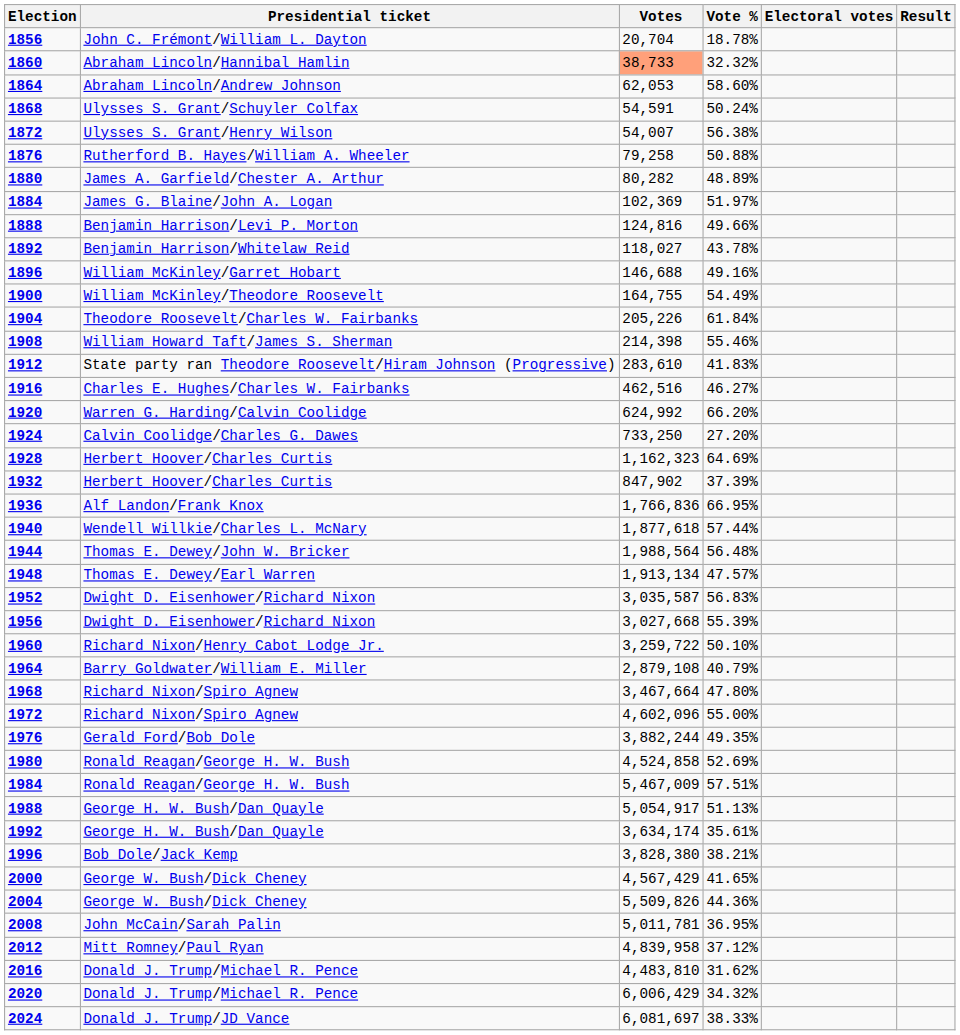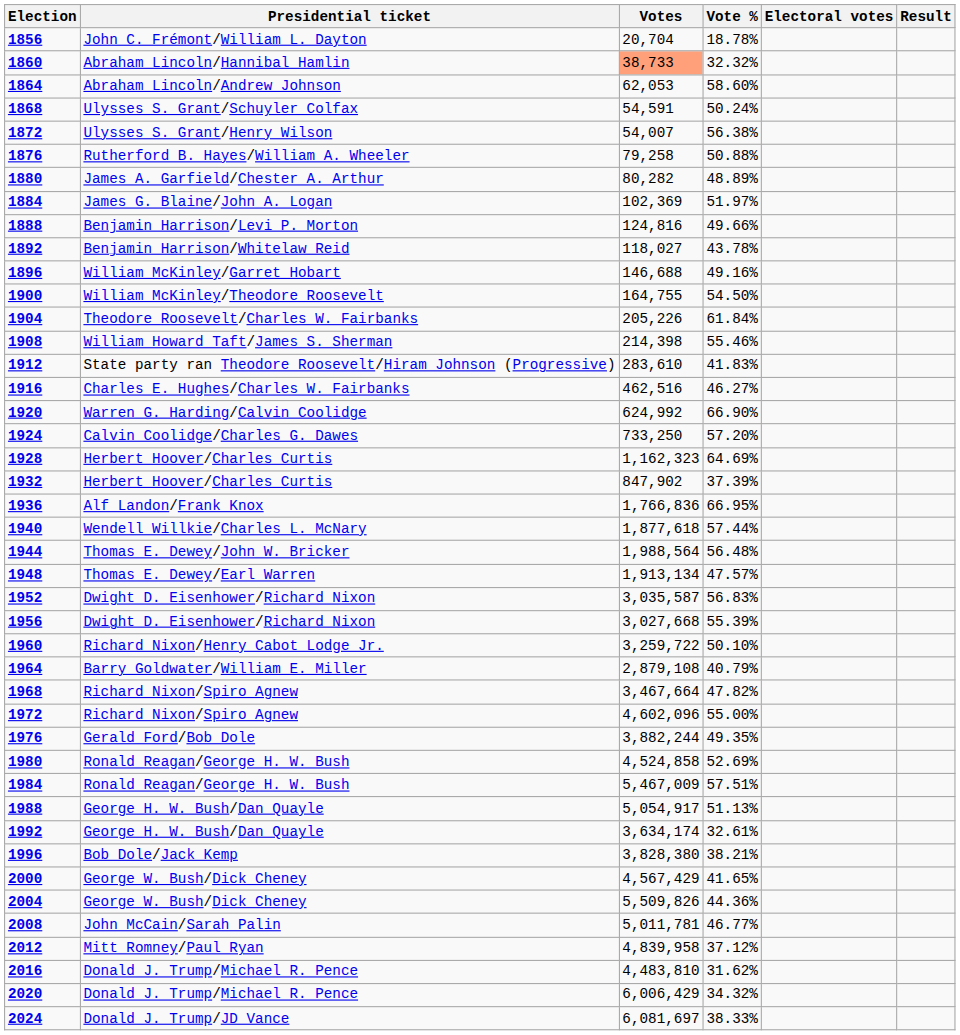1900 | Vote %: 54.49% -> 54.50%
1920 | Vote %: 66.20% -> 66.90%
1924 | Vote %: 27.20% -> 57.20%
1968 | Vote %: 47.80% -> 47.82%
1992 | Vote %: 35.61% -> 32.61%
2008 | Vote %: 36.95% -> 46.77%
